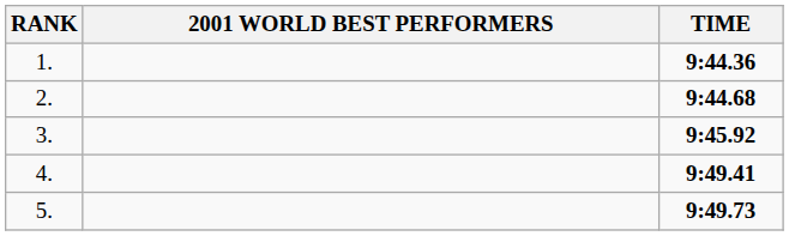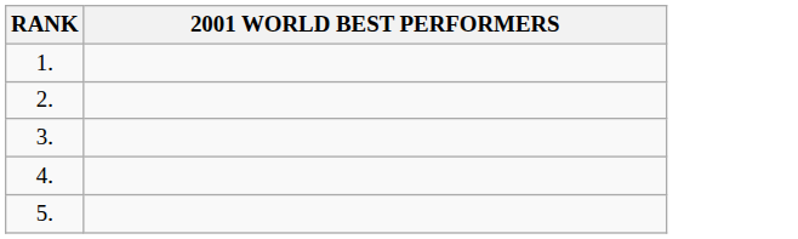- column: TIME | 9:44.36 | 9:44.68 | 9:45.92 | 9:49.41 | 9:49.73
